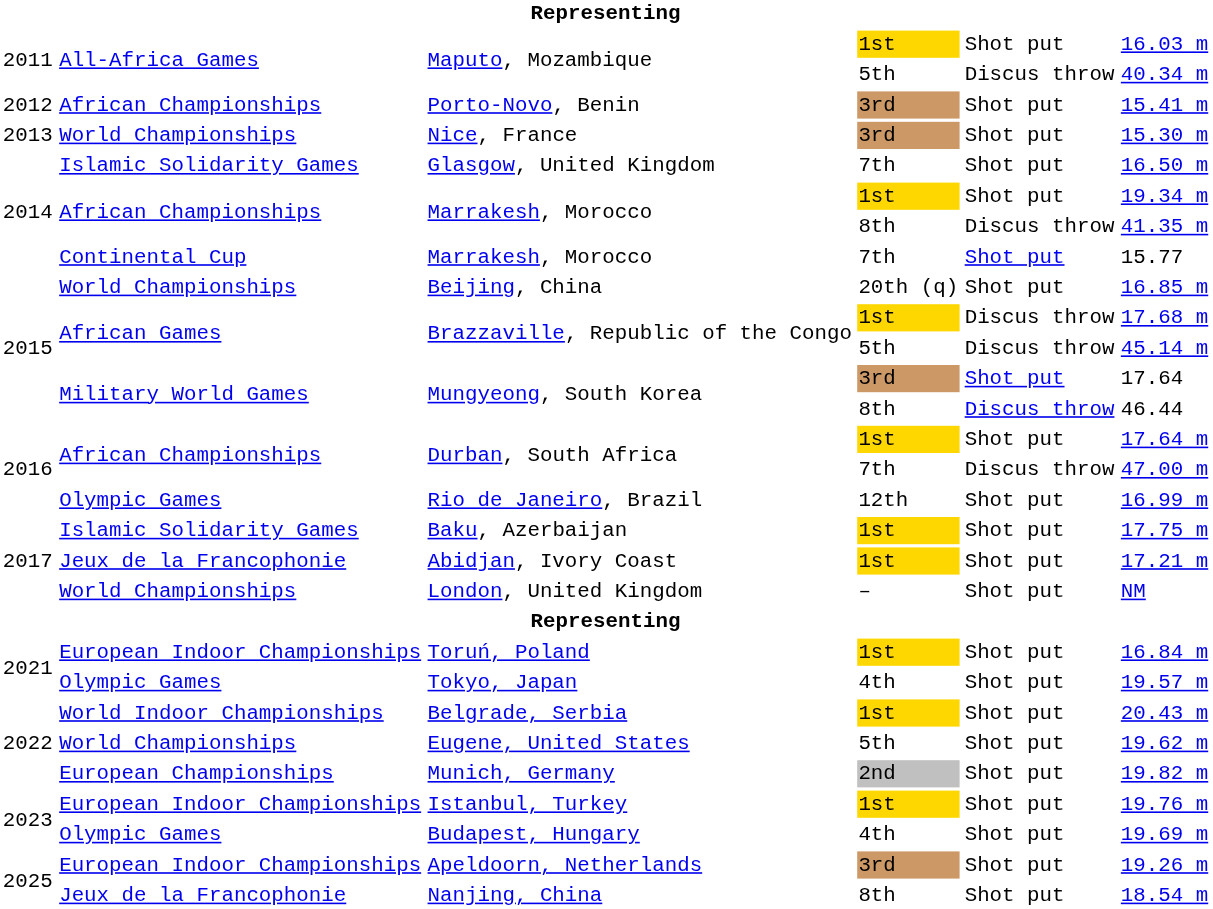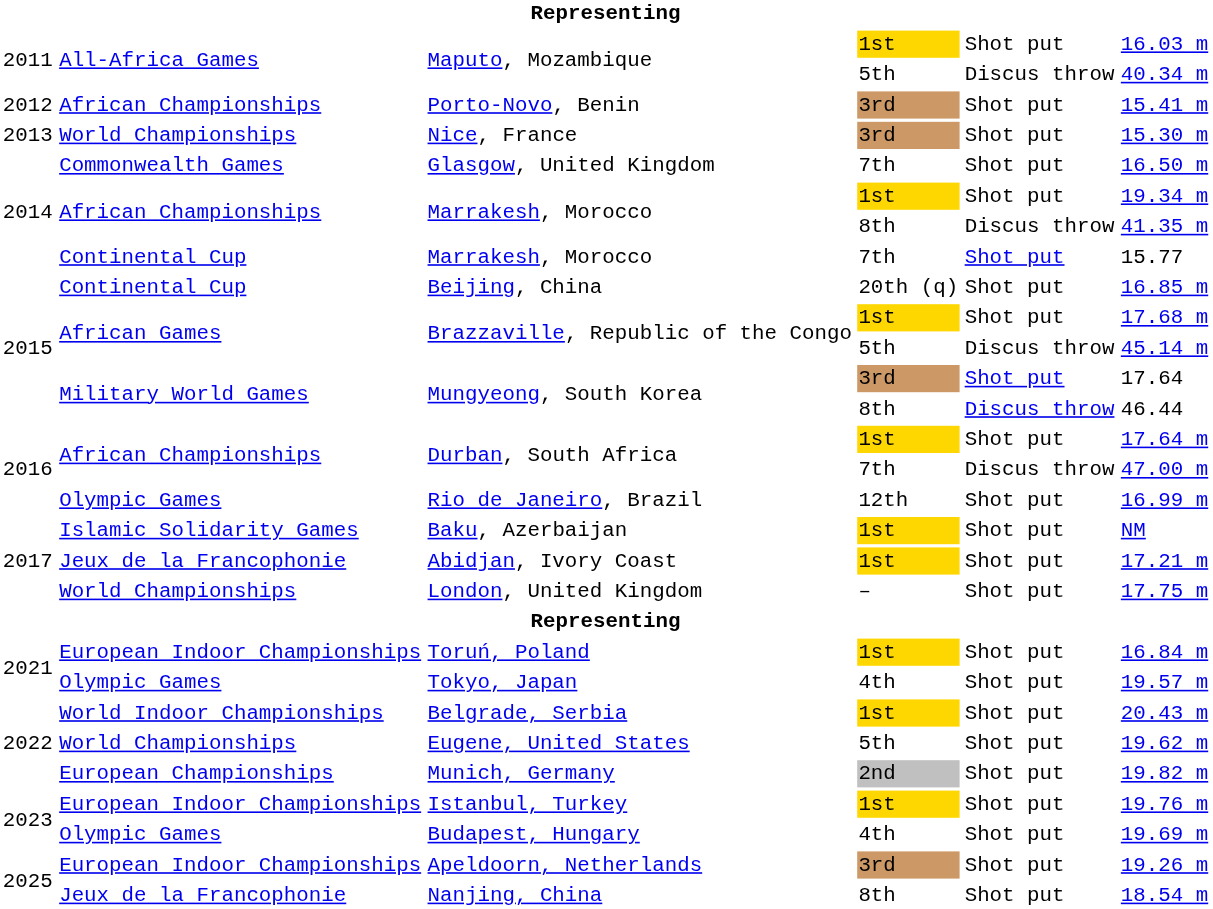Glasgow, United Kingdom | column 2: Islamic Solidarity Games -> Commonwealth Games
Beijing, China | column 2: World Championships -> Continental Cup
Brazzaville, Republic of the Congo / 1st | column 5: Discus throw -> Shot put
Baku, Azerbaijan | column 6: 17.75 m -> NM
London, United Kingdom | column 6: NM -> 17.75 m
